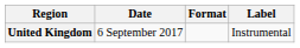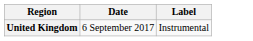- column: Format
